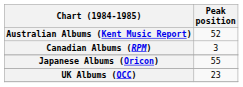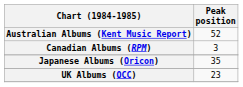Japanese Albums (Oricon) | Peak position: 55 -> 35
